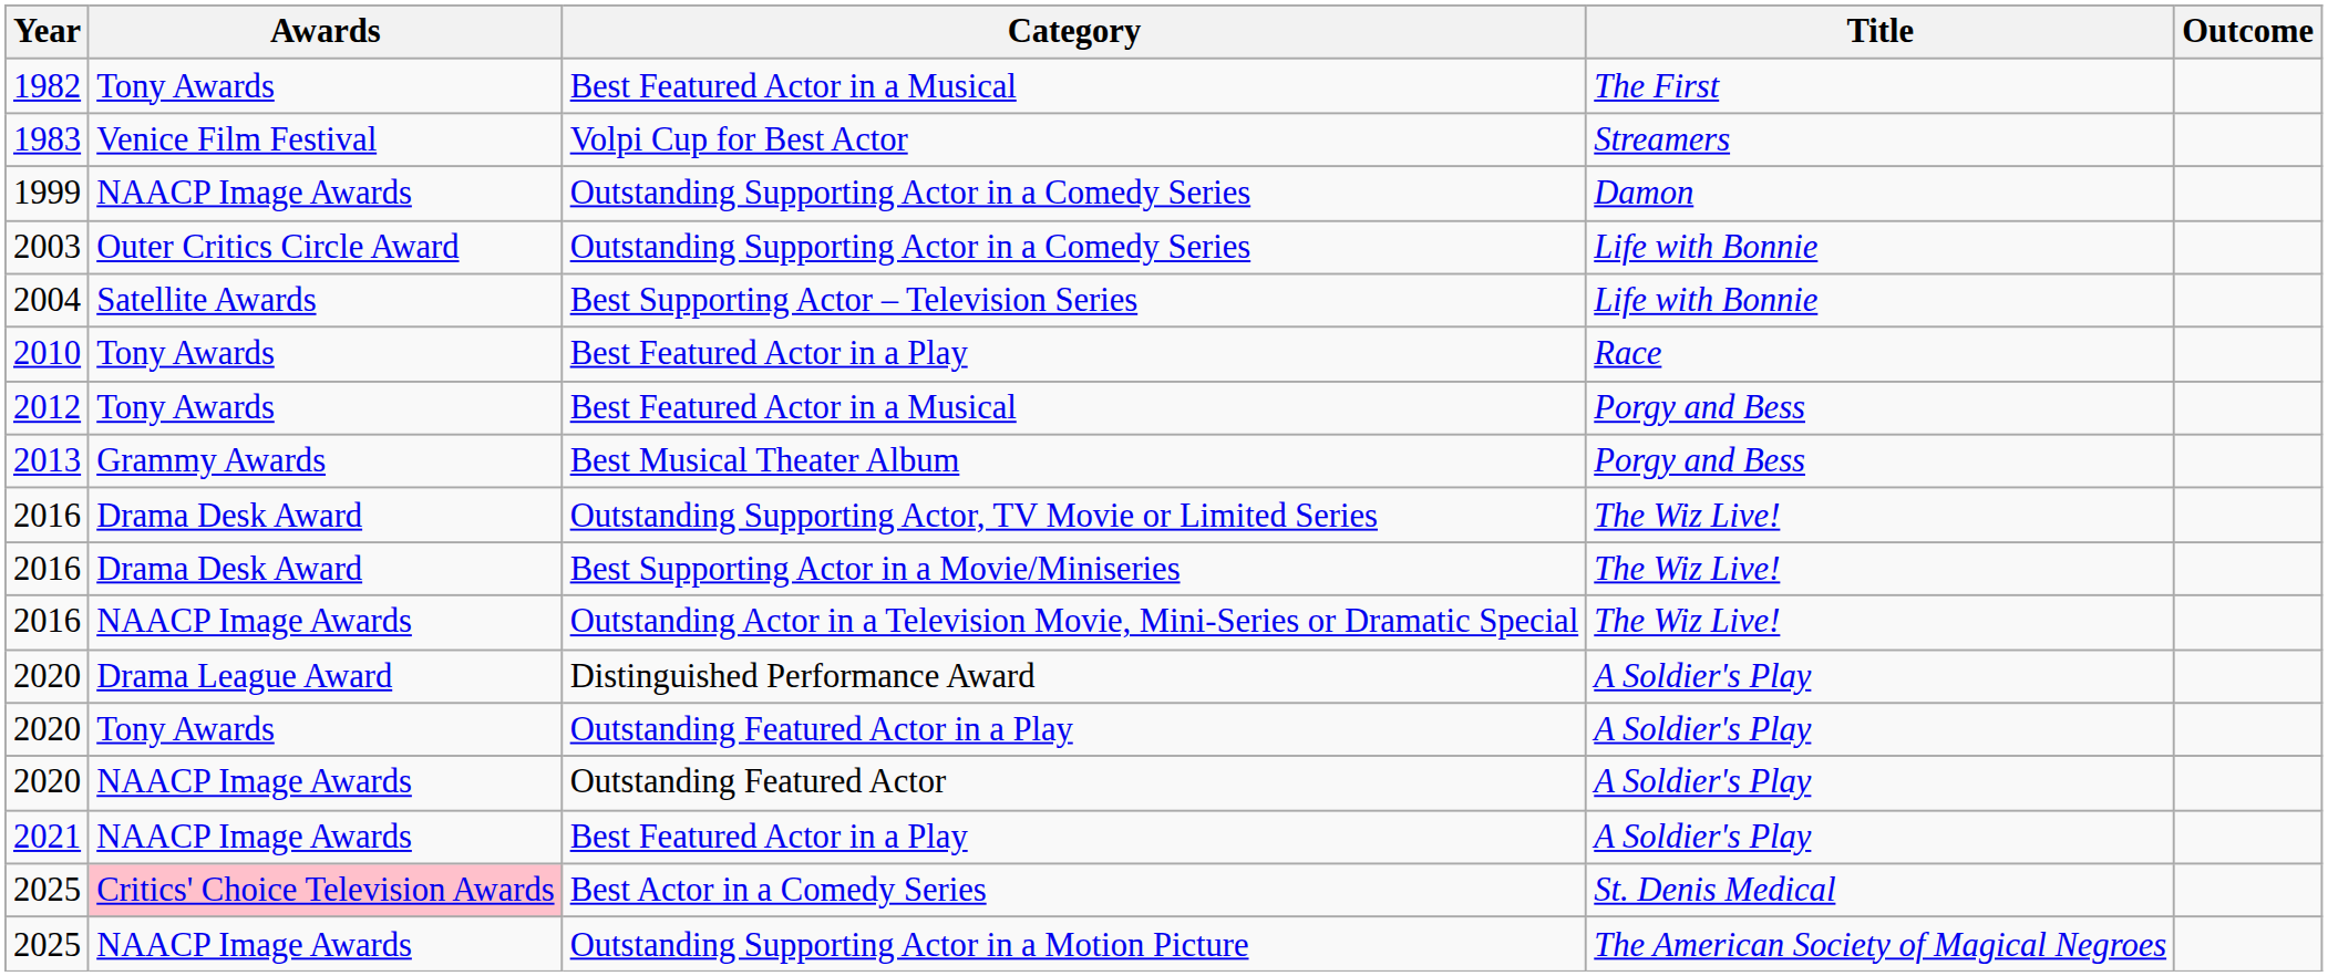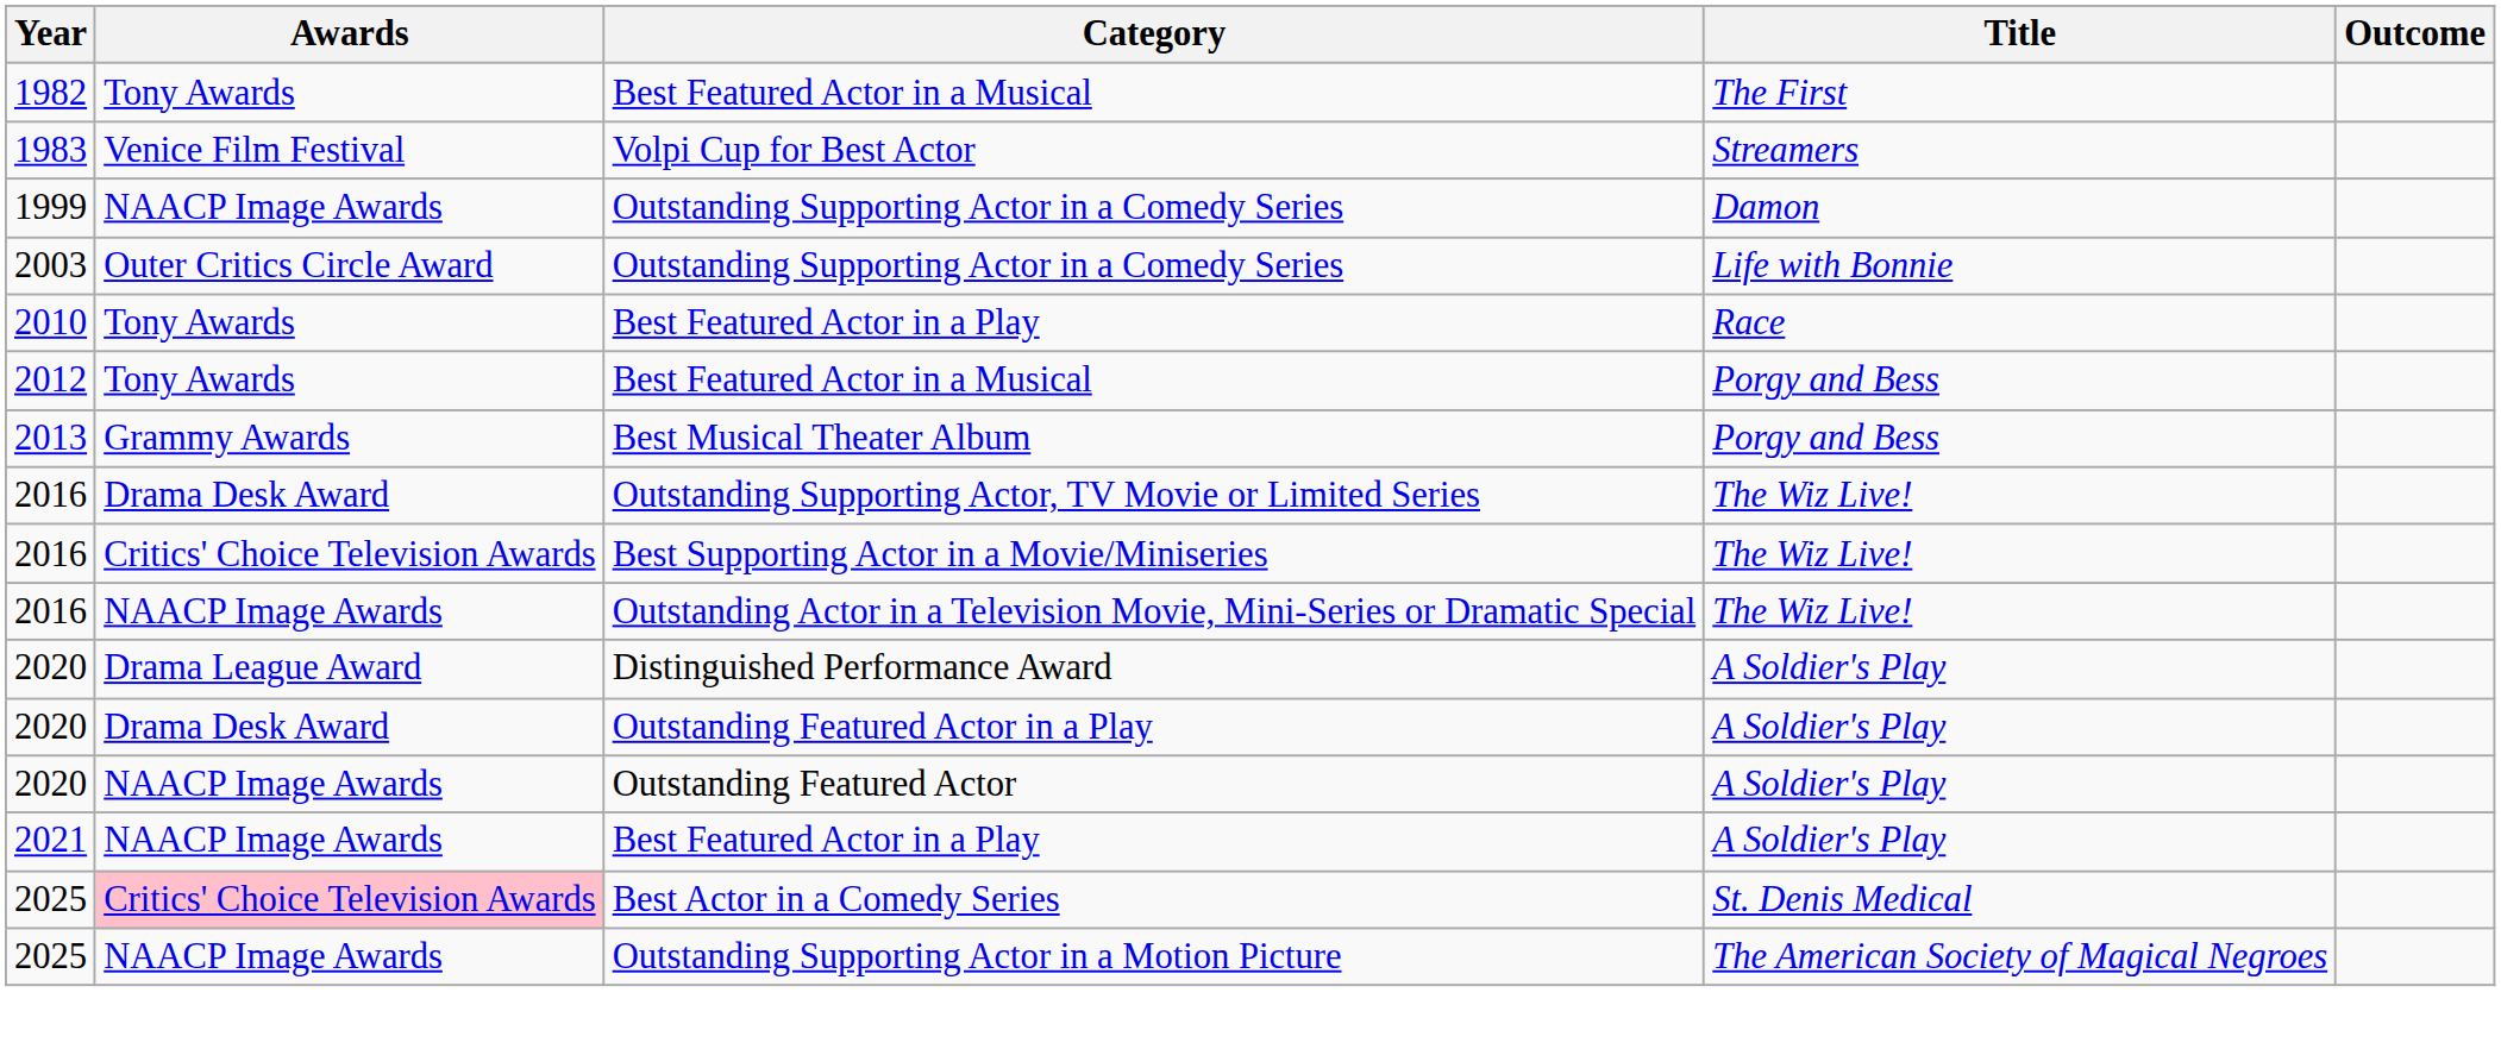- row: 2004 | Satellite Awards | Best Supporting Actor – Television Series | Life with Bonnie
Best Supporting Actor in a Movie/Miniseries | Awards: Drama Desk Award -> Critics' Choice Television Awards
Outstanding Featured Actor in a Play | Awards: Tony Awards -> Drama Desk Award
